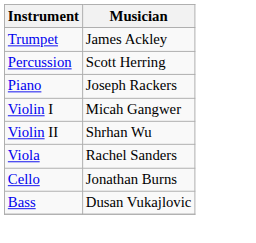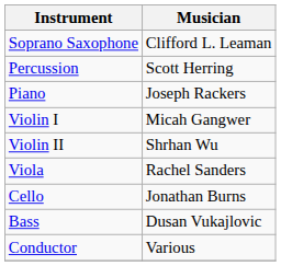- row: Trumpet | James Ackley
+ row: Soprano Saxophone | Clifford L. Leaman
+ row: Conductor | Various
